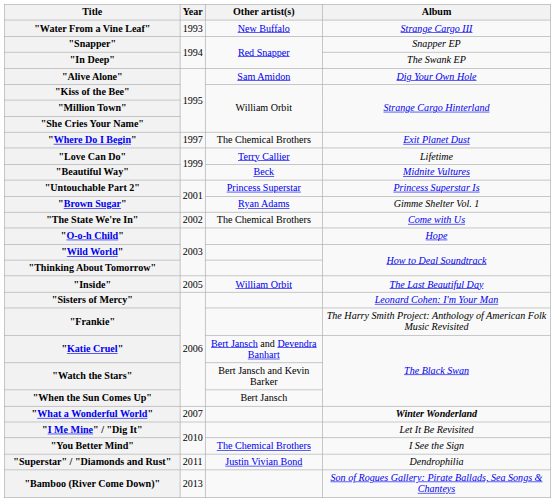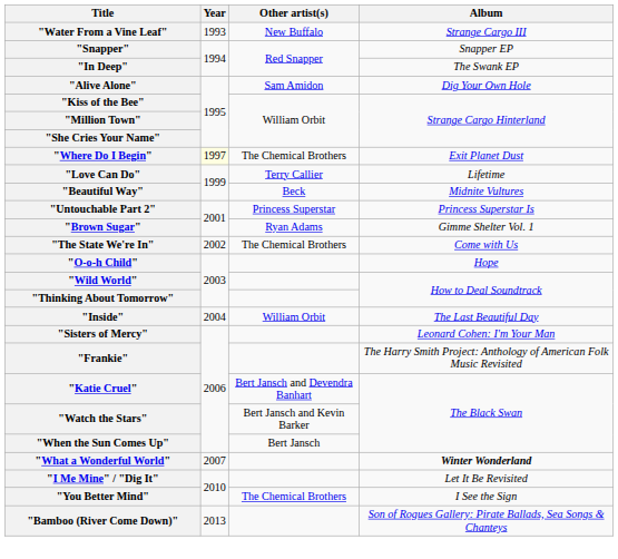"Where Do I Begin" | Year: no background -> lightyellow background
"Inside" | Year: 2005 -> 2004
- row: "Superstar" / "Diamonds and Rust" | 2011 | Justin Vivian Bond | Dendrophilia
